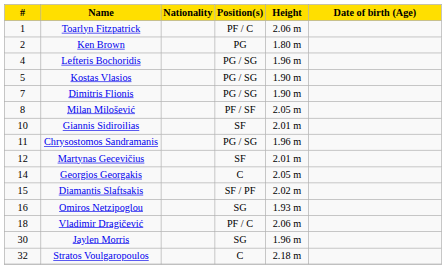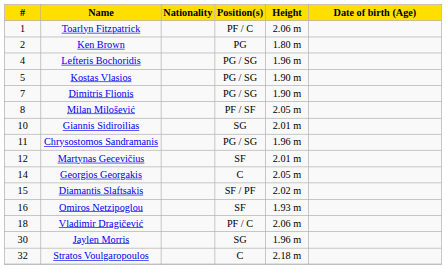Giannis Sidiroilias | Position(s): SF -> SG
Omiros Netzipoglou | Position(s): SG -> SF
